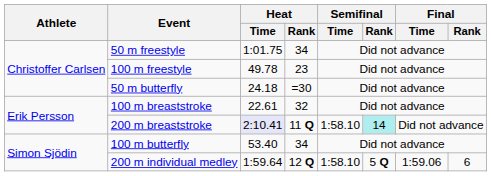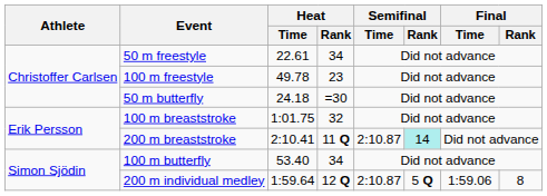50 m freestyle | Heat / Time: 1:01.75 -> 22.61
100 m breaststroke | Heat / Time: 22.61 -> 1:01.75
200 m breaststroke | Heat / Time: lavender background -> no background
200 m breaststroke | Semifinal / Time: 1:58.10 -> 2:10.87
200 m individual medley | Semifinal / Time: 1:58.10 -> 2:10.87
200 m individual medley | Final / Rank: 6 -> 8
